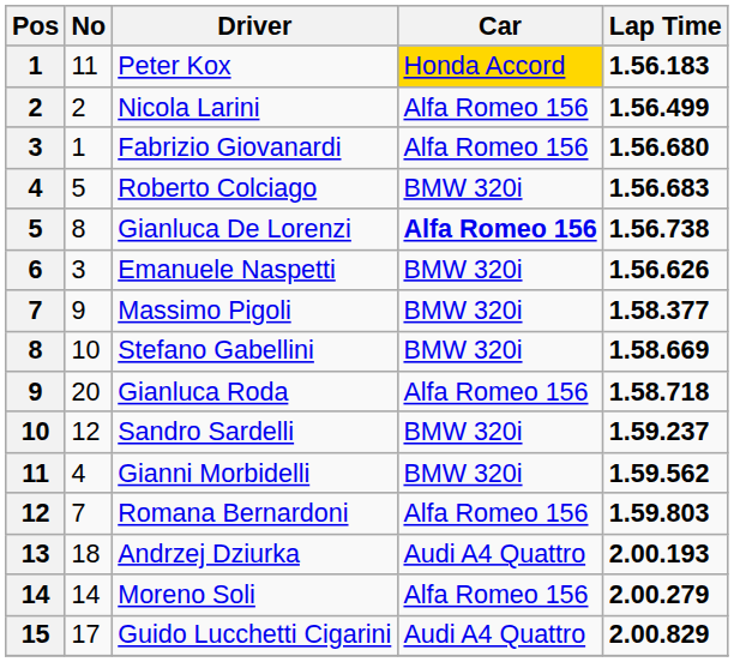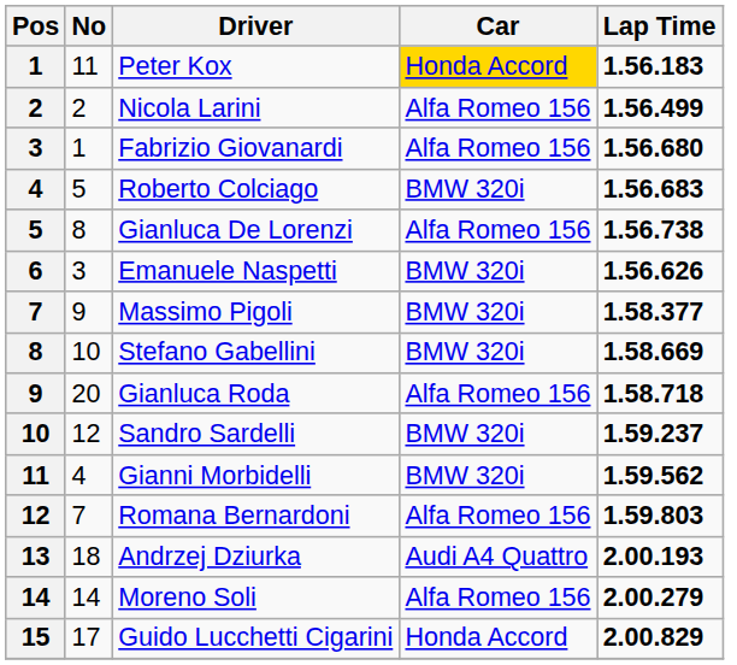Gianluca De Lorenzi | Car: bold -> normal
Guido Lucchetti Cigarini | Car: Audi A4 Quattro -> Honda Accord
